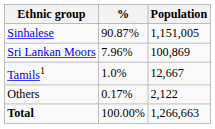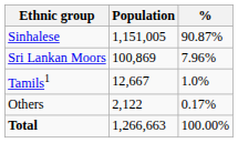columns swapped: Population <-> %
